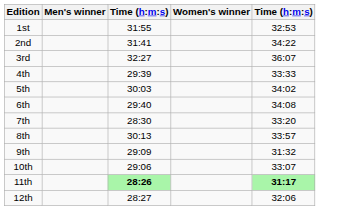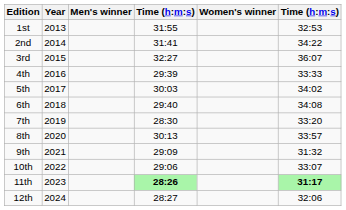+ column: Year | 2013 | 2014 | 2015 | 2016 | 2017 | 2018 | 2019 | 2020 | 2021 | 2022 | 2023 | 2024
